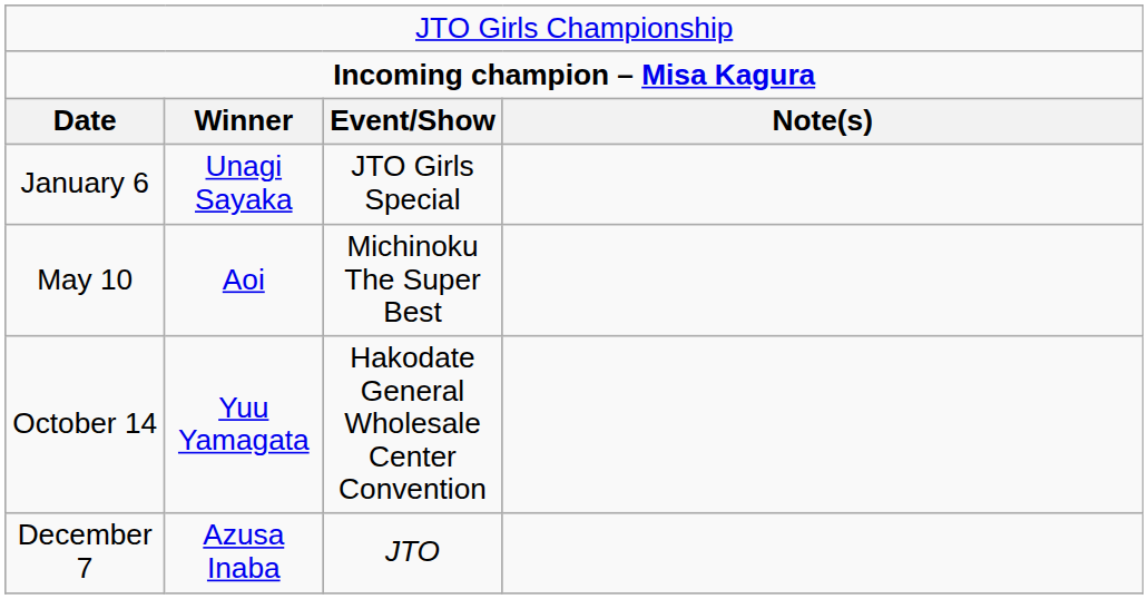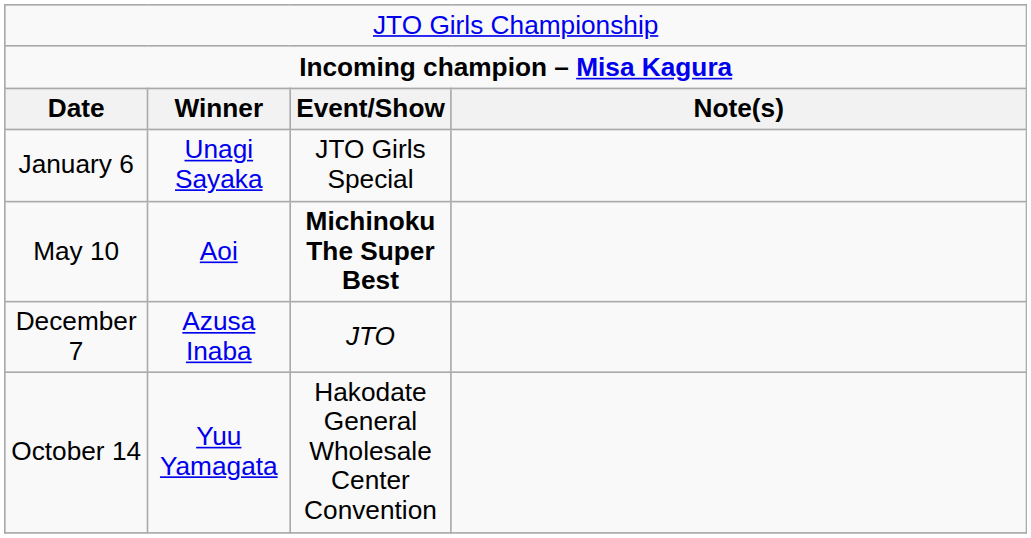May 10 | column 3: normal -> bold
rows swapped: October 14 <-> December 7
